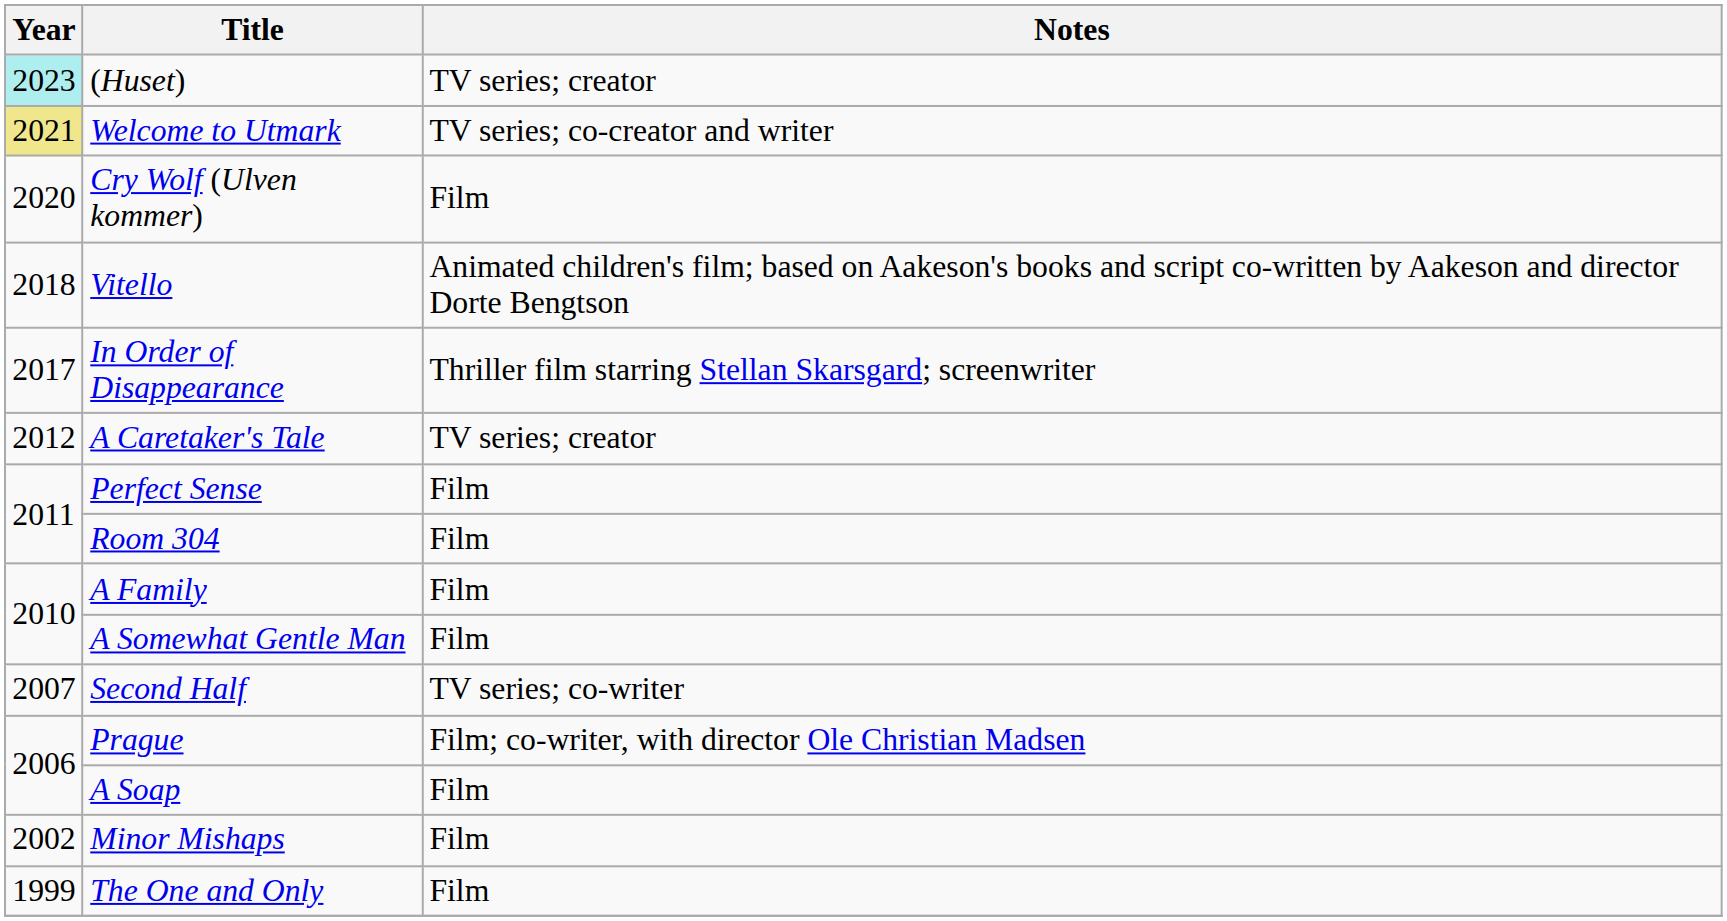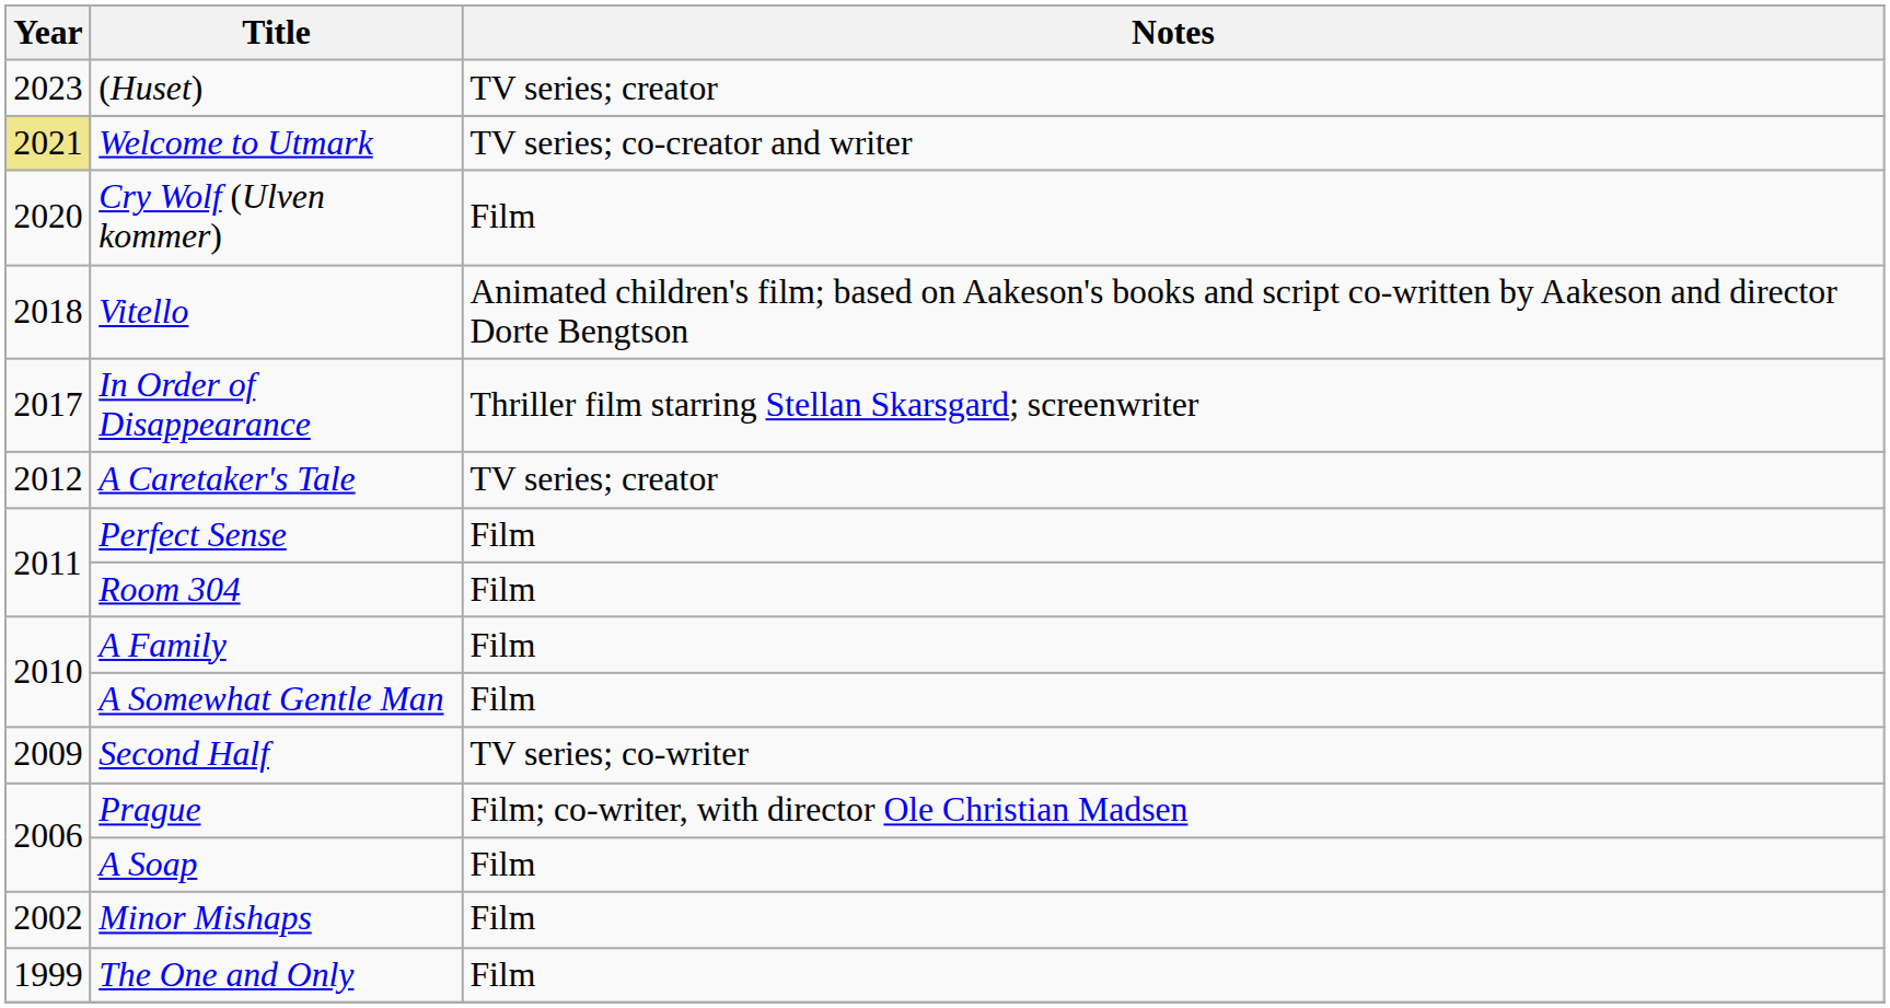(Huset) | Year: paleturquoise background -> no background
Second Half | Year: 2007 -> 2009
